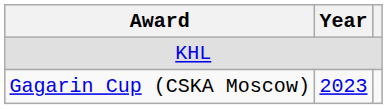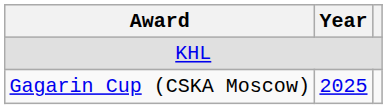Gagarin Cup (CSKA Moscow) | Year: 2023 -> 2025
